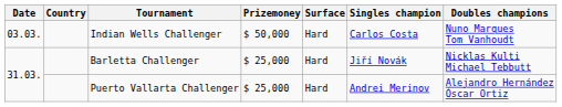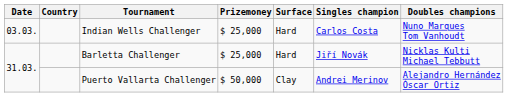Indian Wells Challenger | Prizemoney: $ 50,000 -> $ 25,000
Puerto Vallarta Challenger | Prizemoney: $ 25,000 -> $ 50,000
Puerto Vallarta Challenger | Surface: Hard -> Clay
